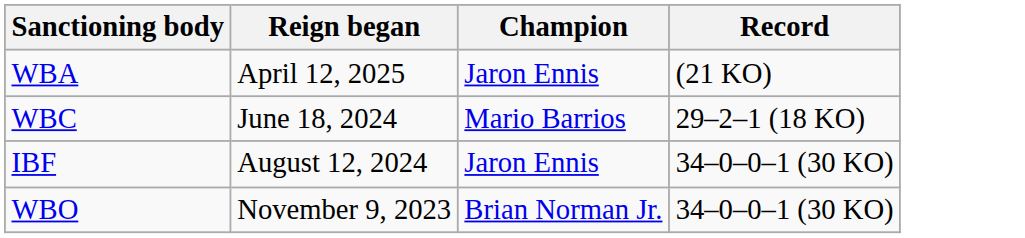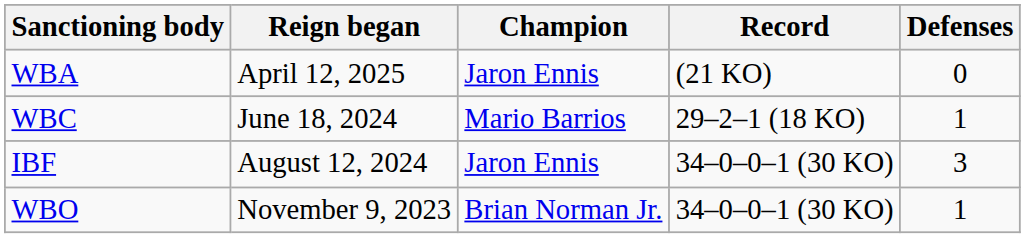+ column: Defenses | 0 | 1 | 3 | 1
